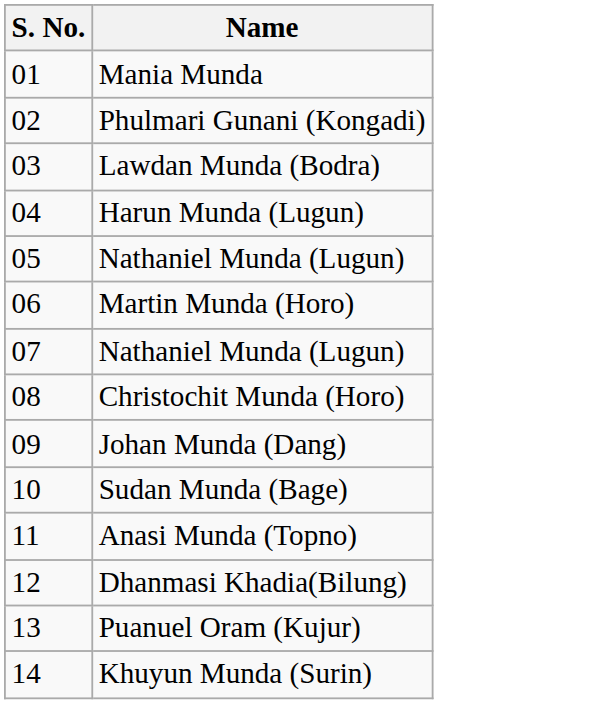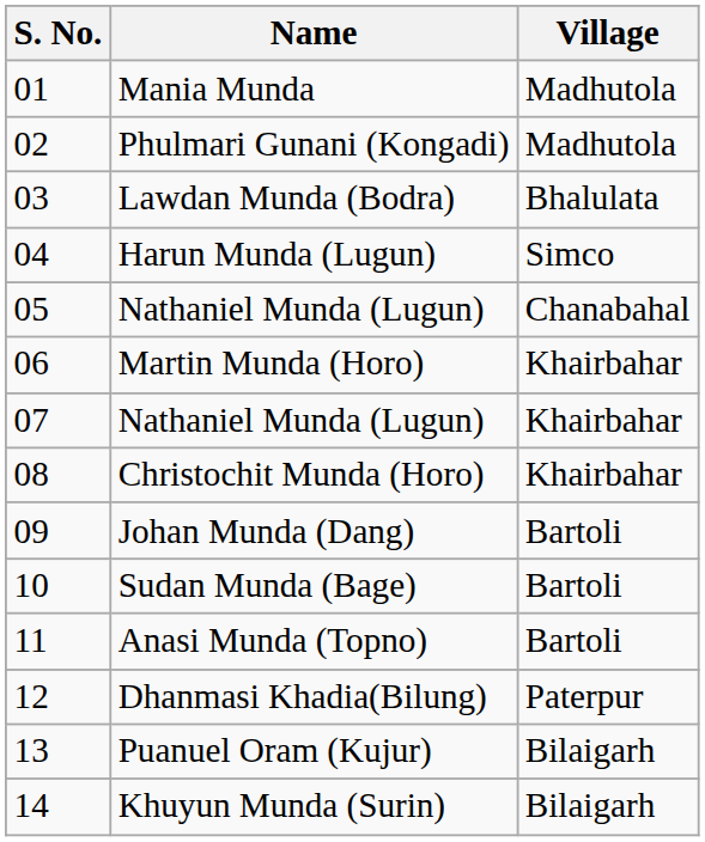+ column: Village | Madhutola | Madhutola | Bhalulata | Simco | Chanabahal | Khairbahar | Khairbahar | Khairbahar | Bartoli | Bartoli | Bartoli | Paterpur | Bilaigarh | Bilaigarh
